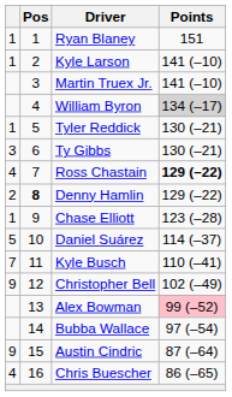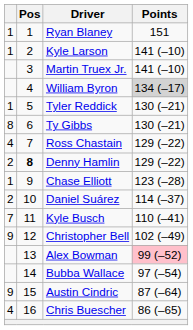Ty Gibbs | column 1: 3 -> 8
Ross Chastain | Points: bold -> normal
Daniel Suárez | column 1: 5 -> 2
